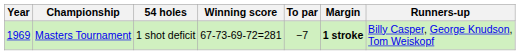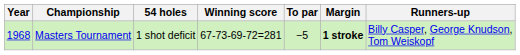Masters Tournament | Year: 1969 -> 1968
Masters Tournament | To par: −7 -> −5
